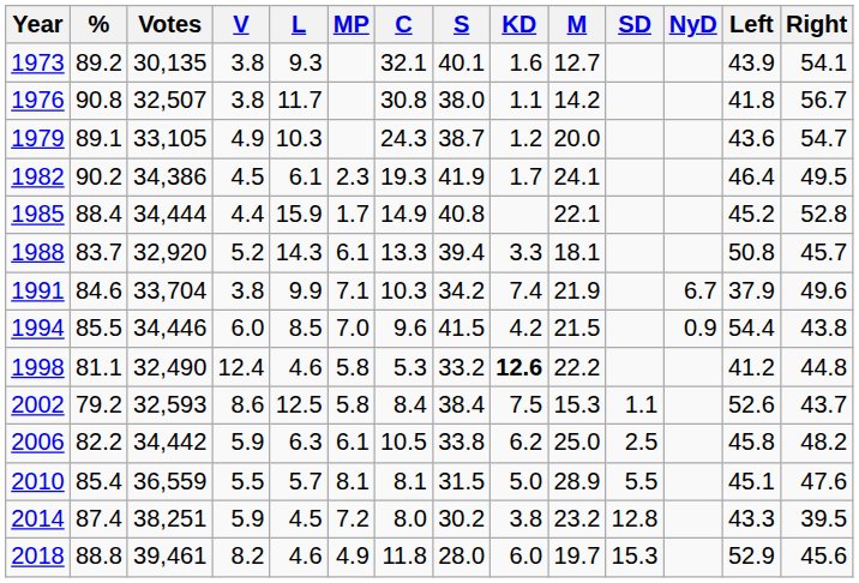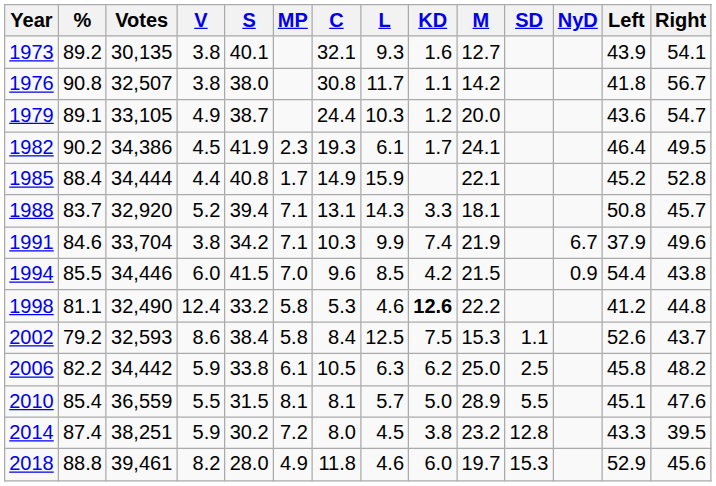columns swapped: S <-> L
1979 | C: 24.3 -> 24.4
1988 | MP: 6.1 -> 7.1
1988 | C: 13.3 -> 13.1
